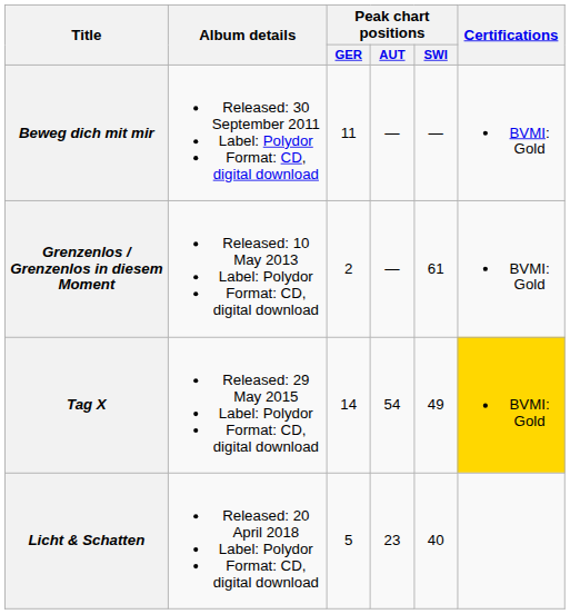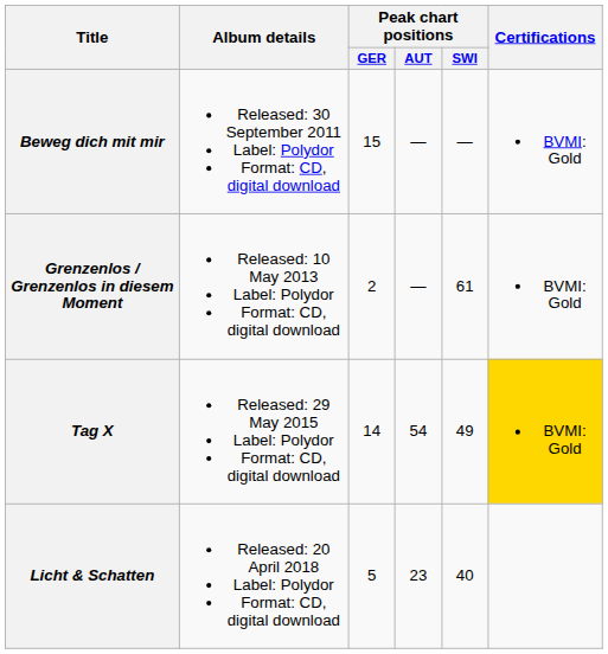Beweg dich mit mir | Peak chart positions / GER: 11 -> 15
